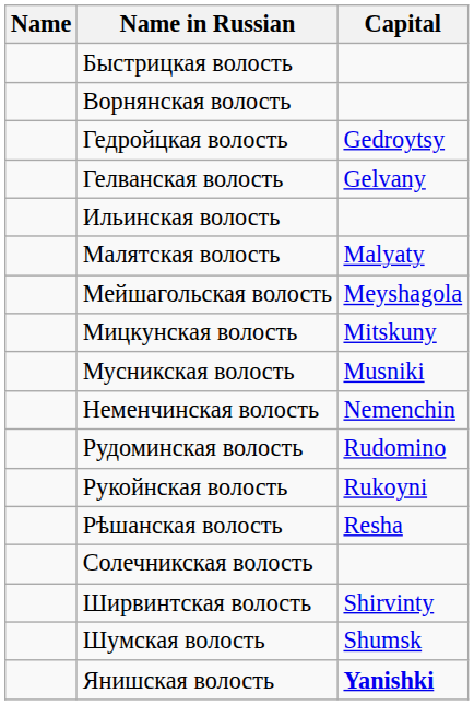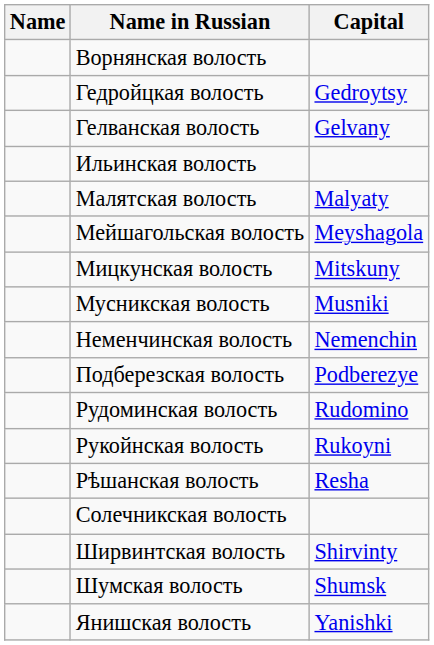- row: Быстрицкая волость
+ row: Подберезская волость | Podberezye
Янишская волость | Capital: bold -> normal
